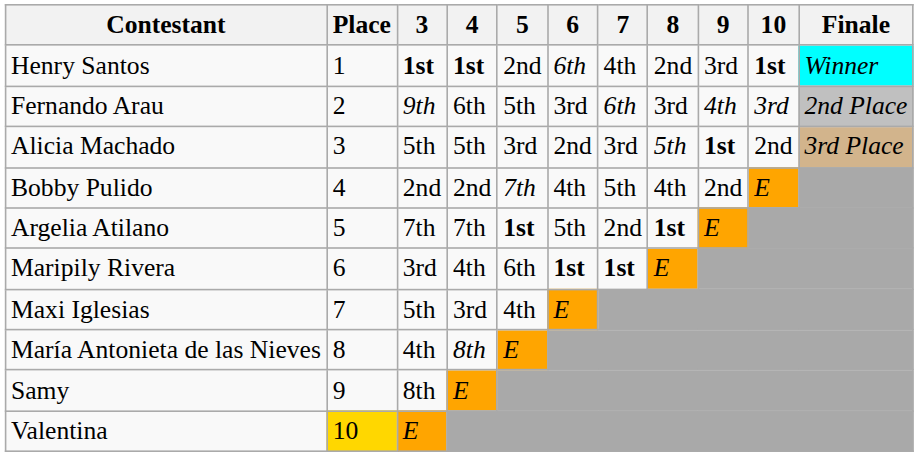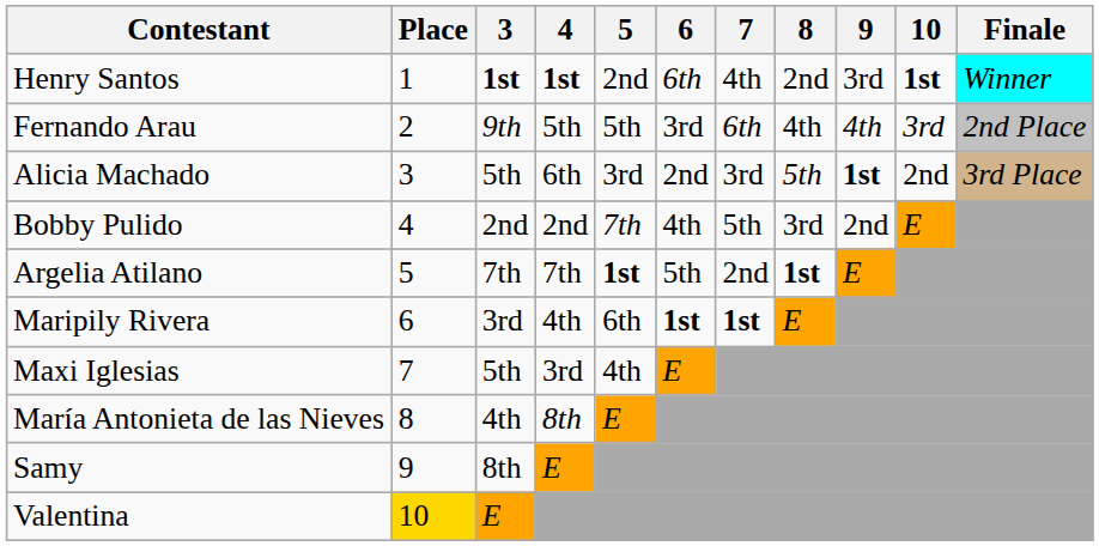Fernando Arau | 4: 6th -> 5th
Fernando Arau | 8: 3rd -> 4th
Alicia Machado | 4: 5th -> 6th
Bobby Pulido | 8: 4th -> 3rd
